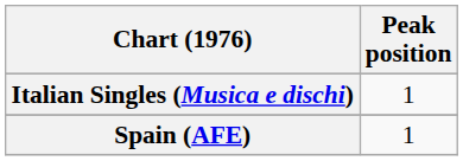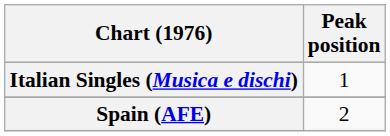Spain (AFE) | Peak position: 1 -> 2
